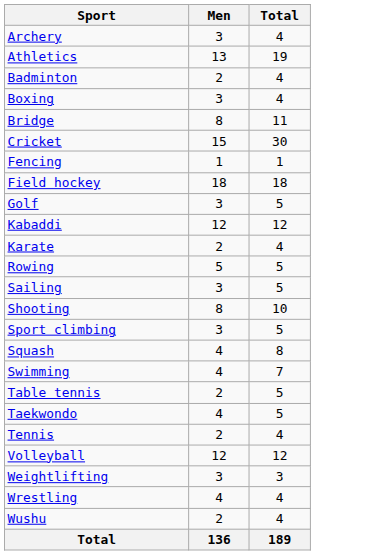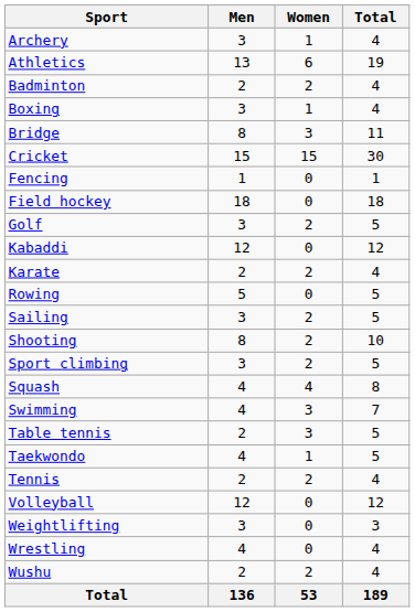+ column: Women | 1 | 6 | 2 | 1 | 3 | 15 | 0 | 0 | 2 | 0 | 2 | 0 | 2 | 2 | 2 | 4 | 3 | 3 | 1 | 2 | 0 | 0 | 0 | 2 | 53
